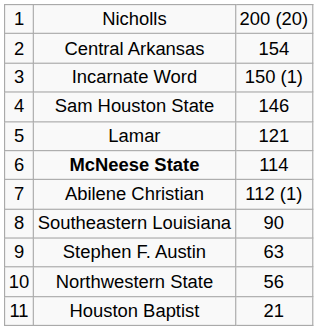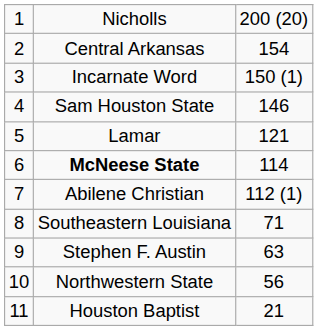Southeastern Louisiana | column 3: 90 -> 71
